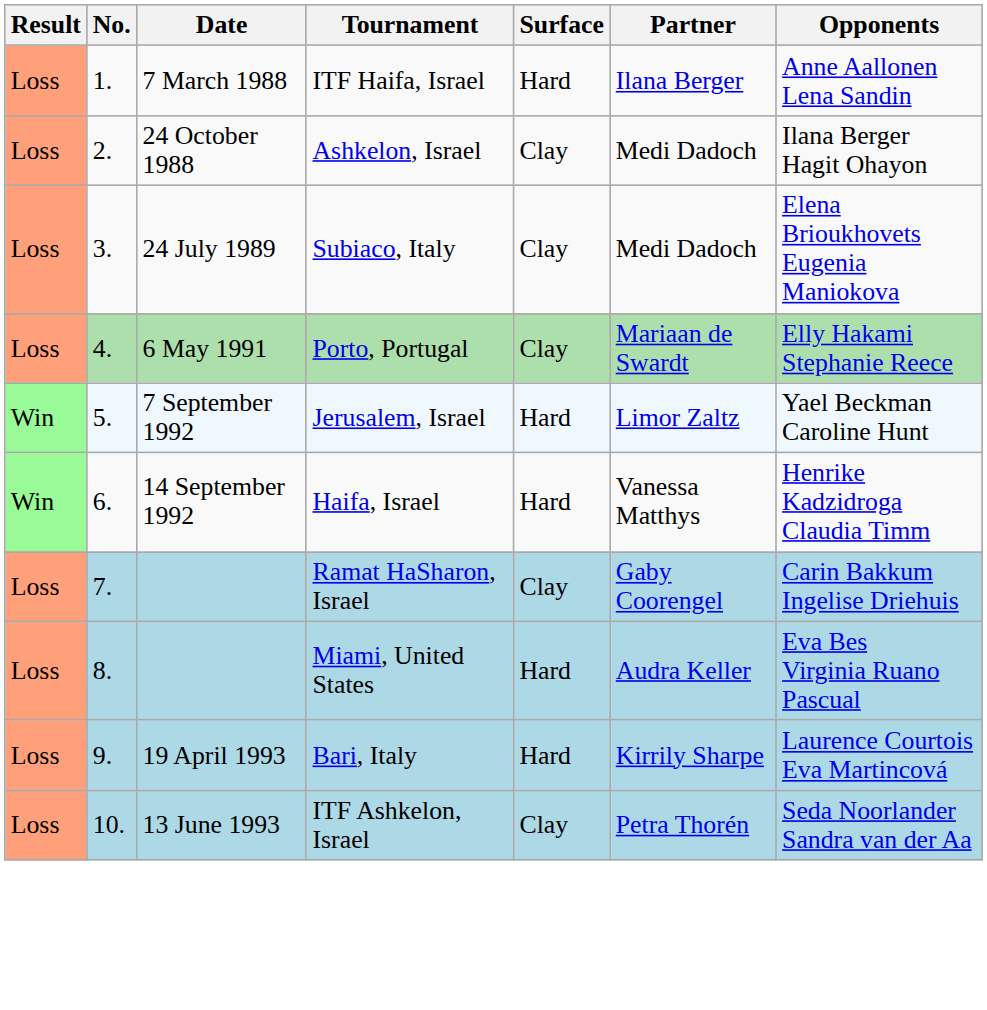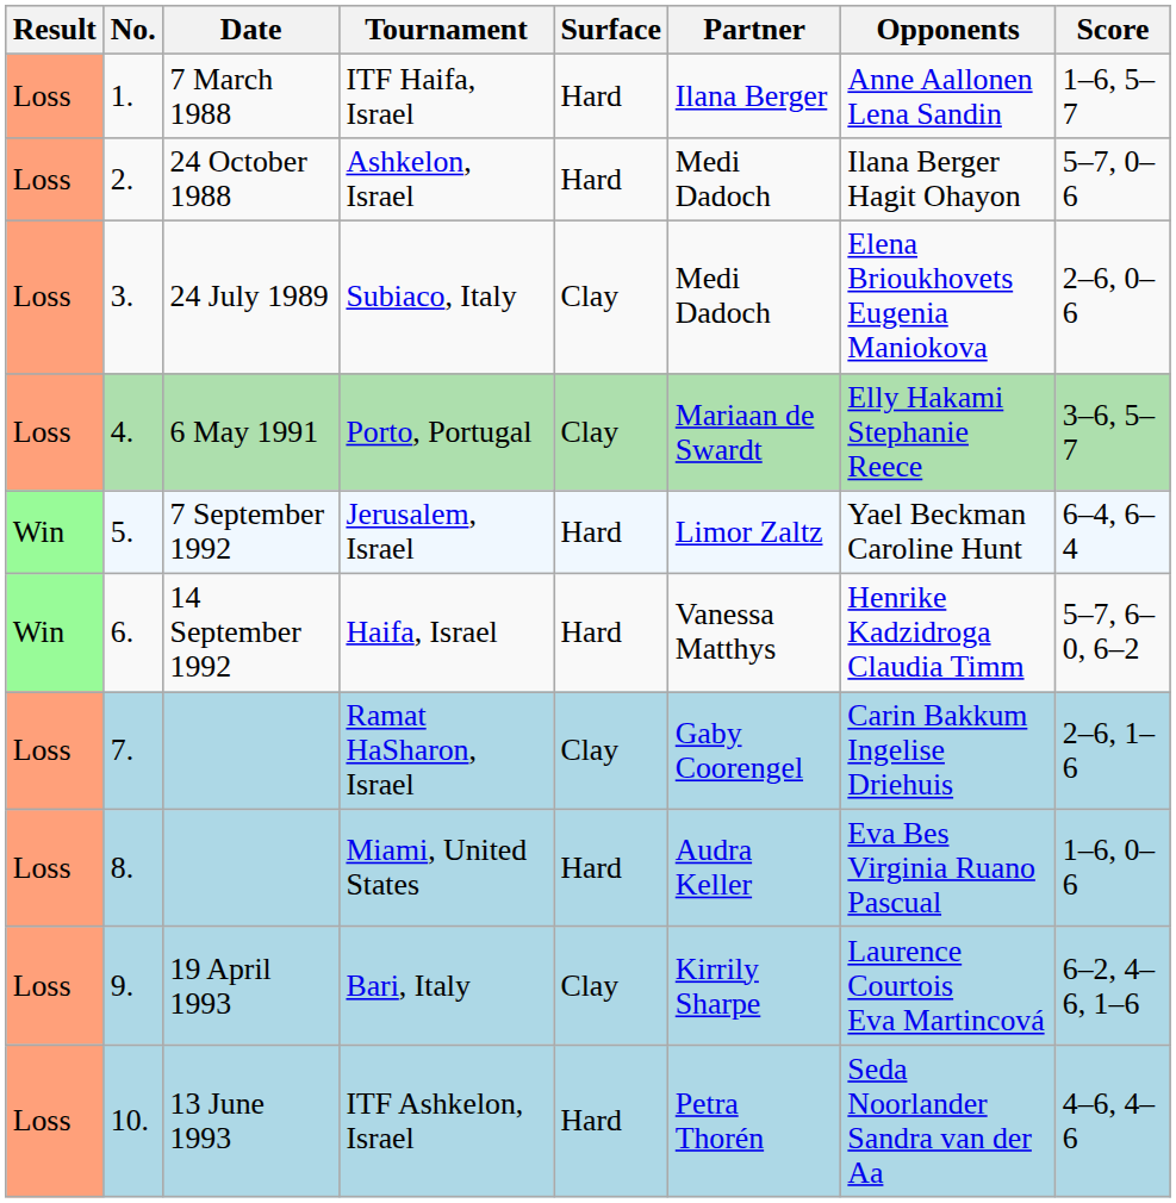+ column: Score | 1–6, 5–7 | 5–7, 0–6 | 2–6, 0–6 | 3–6, 5–7 | 6–4, 6–4 | 5–7, 6–0, 6–2 | 2–6, 1–6 | 1–6, 0–6 | 6–2, 4–6, 1–6 | 4–6, 4–6
Ashkelon, Israel | Surface: Clay -> Hard
Bari, Italy | Surface: Hard -> Clay
ITF Ashkelon, Israel | Surface: Clay -> Hard
